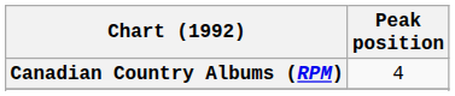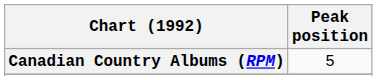Canadian Country Albums (RPM) | Peak position: 4 -> 5
